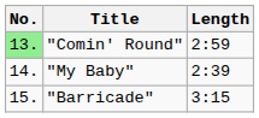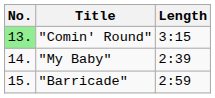"Comin' Round" | Length: 2:59 -> 3:15
"Barricade" | Length: 3:15 -> 2:59
